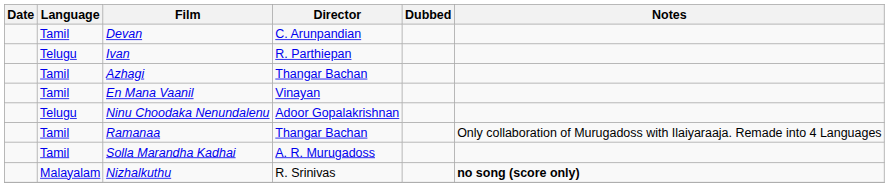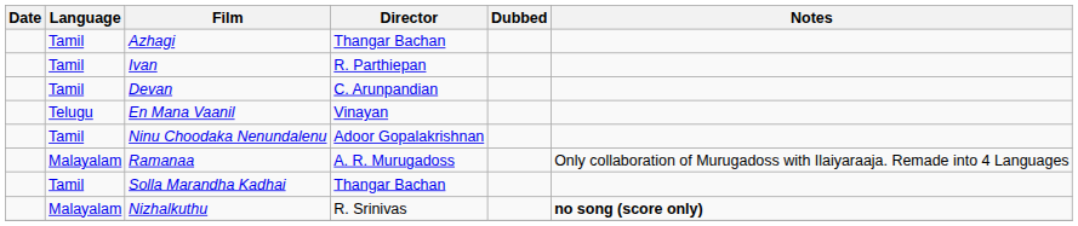rows swapped: Azhagi <-> Devan
Ivan | Language: Telugu -> Tamil
En Mana Vaanil | Language: Tamil -> Telugu
Ninu Choodaka Nenundalenu | Language: Telugu -> Tamil
Ramanaa | Language: Tamil -> Malayalam
Ramanaa | Director: Thangar Bachan -> A. R. Murugadoss
Solla Marandha Kadhai | Director: A. R. Murugadoss -> Thangar Bachan
